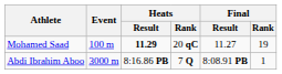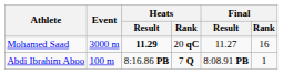Mohamed Saad | Event: 100 m -> 3000 m
Mohamed Saad | Final / Rank: 19 -> 16
Abdi Ibrahim Aboo | Event: 3000 m -> 100 m
